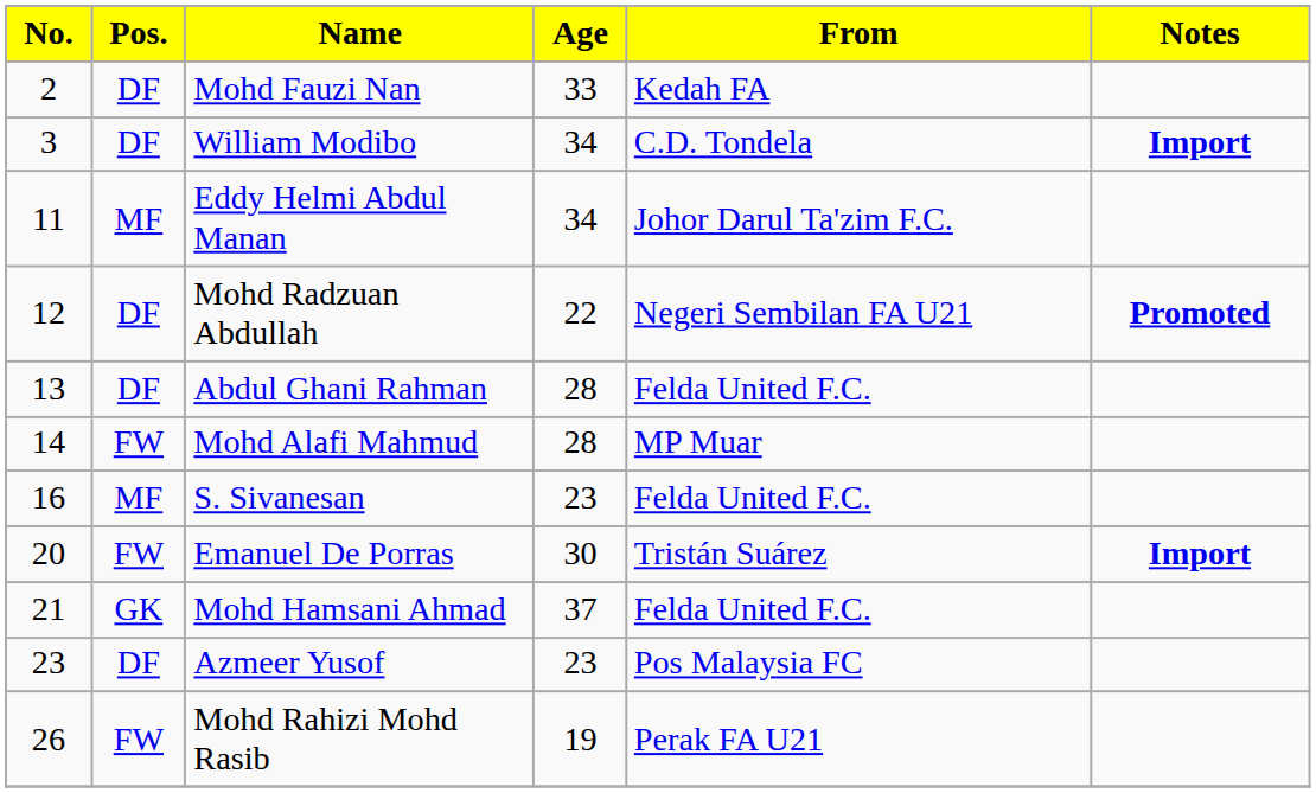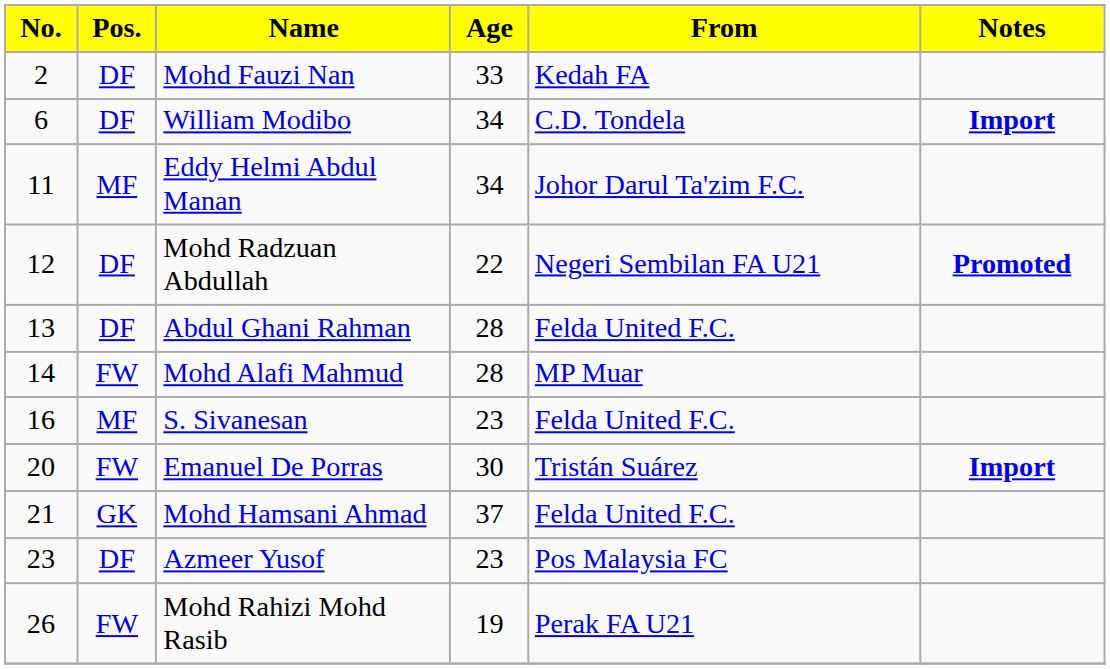William Modibo | No.: 3 -> 6
